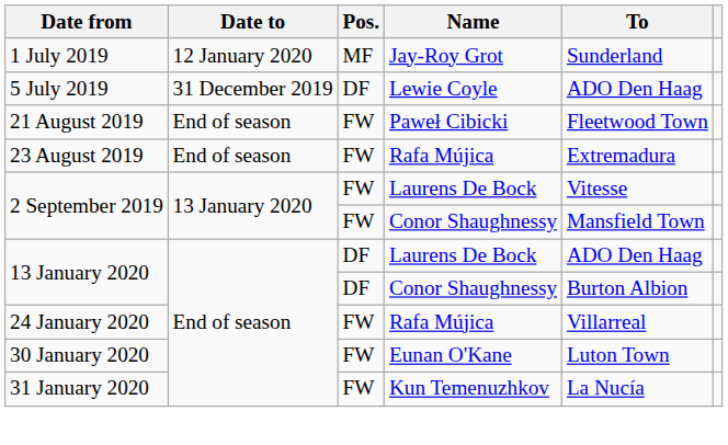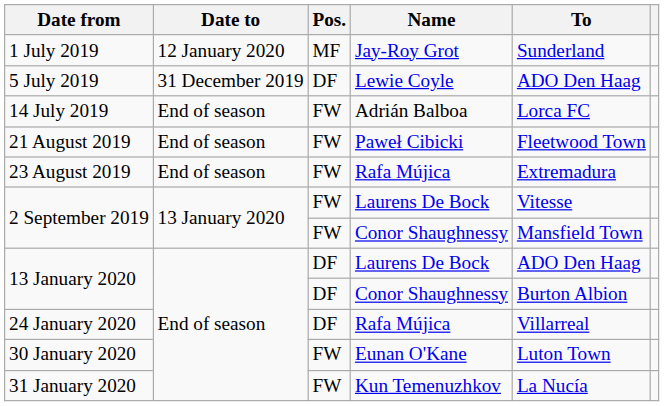+ row: 14 July 2019 | End of season | FW | Adrián Balboa | Lorca FC
24 January 2020 | Pos.: FW -> DF
